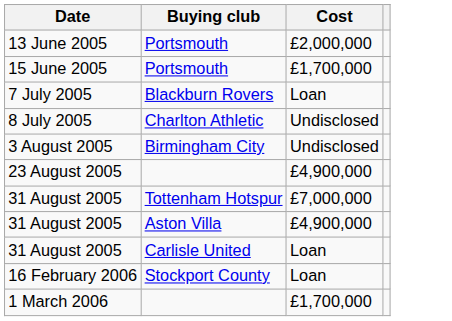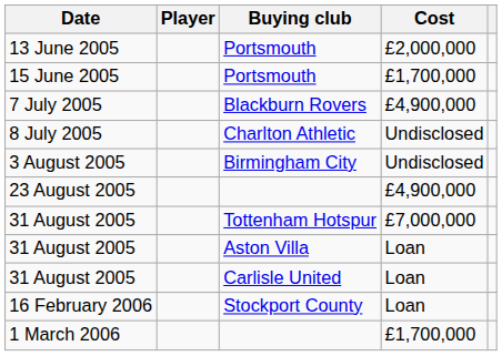+ column: Player
7 July 2005 | Cost: Loan -> £4,900,000
31 August 2005 / Aston Villa | Cost: £4,900,000 -> Loan
